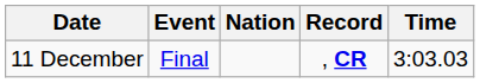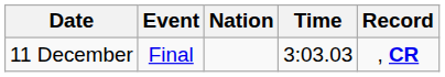columns swapped: Time <-> Record
